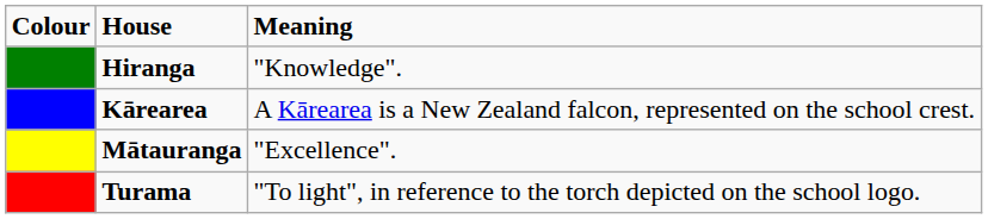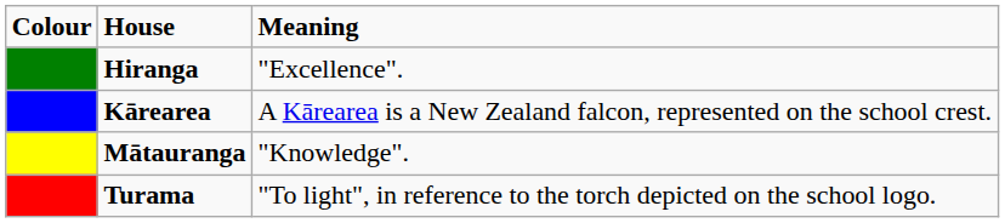Hiranga | Meaning: "Knowledge". -> "Excellence".
Mātauranga | Meaning: "Excellence". -> "Knowledge".
